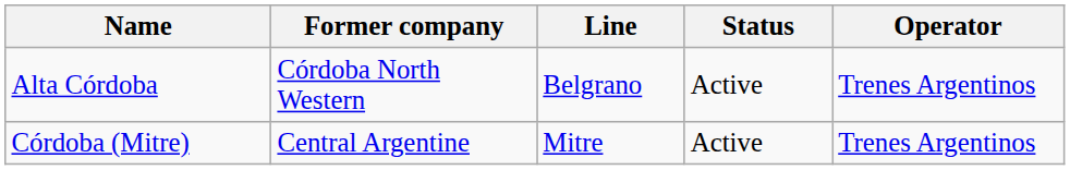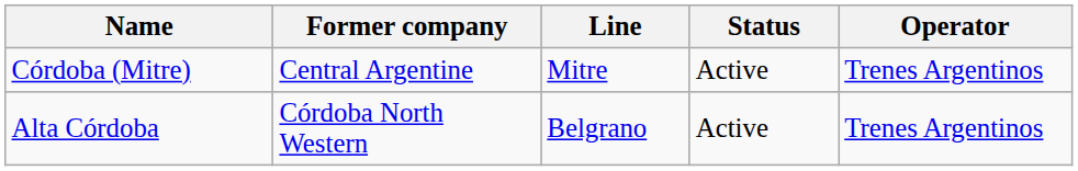rows swapped: Córdoba (Mitre) <-> Alta Córdoba
